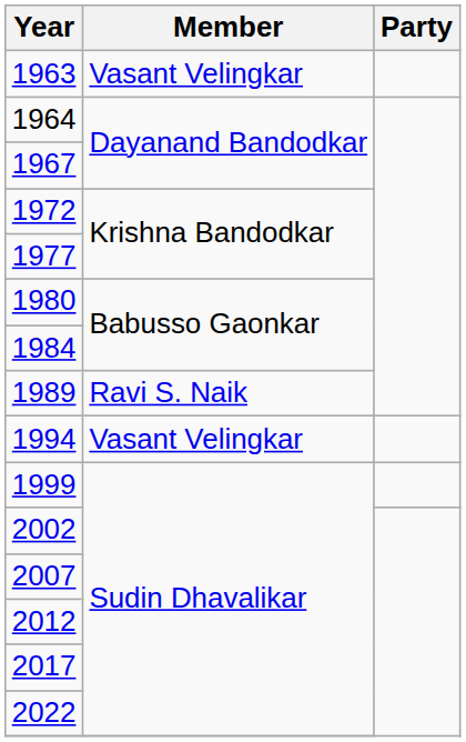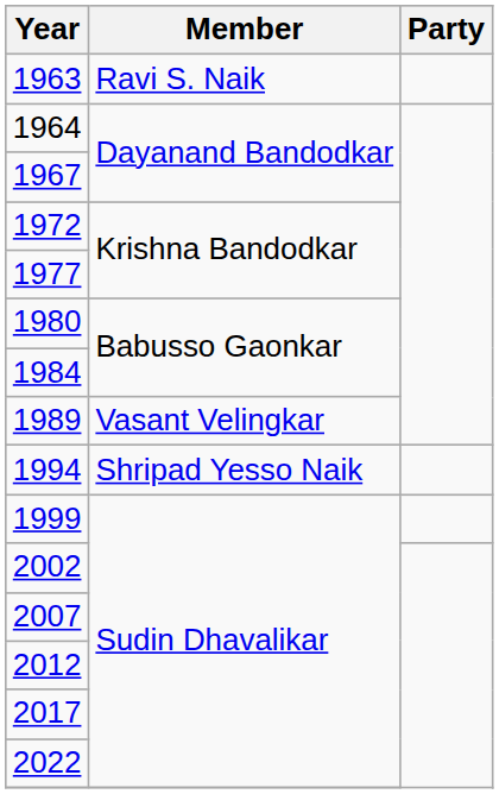1963 | Member: Vasant Velingkar -> Ravi S. Naik
1989 | Member: Ravi S. Naik -> Vasant Velingkar
1994 | Member: Vasant Velingkar -> Shripad Yesso Naik
